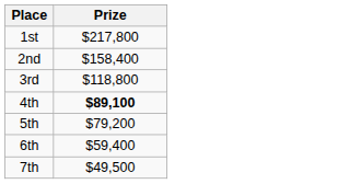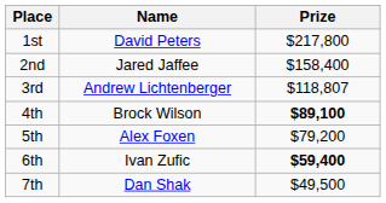+ column: Name | David Peters | Jared Jaffee | Andrew Lichtenberger | Brock Wilson | Alex Foxen | Ivan Zufic | Dan Shak
3rd | Prize: $118,800 -> $118,807
6th | Prize: normal -> bold
